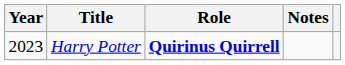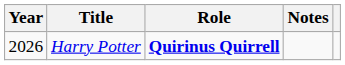Harry Potter | Year: 2023 -> 2026
